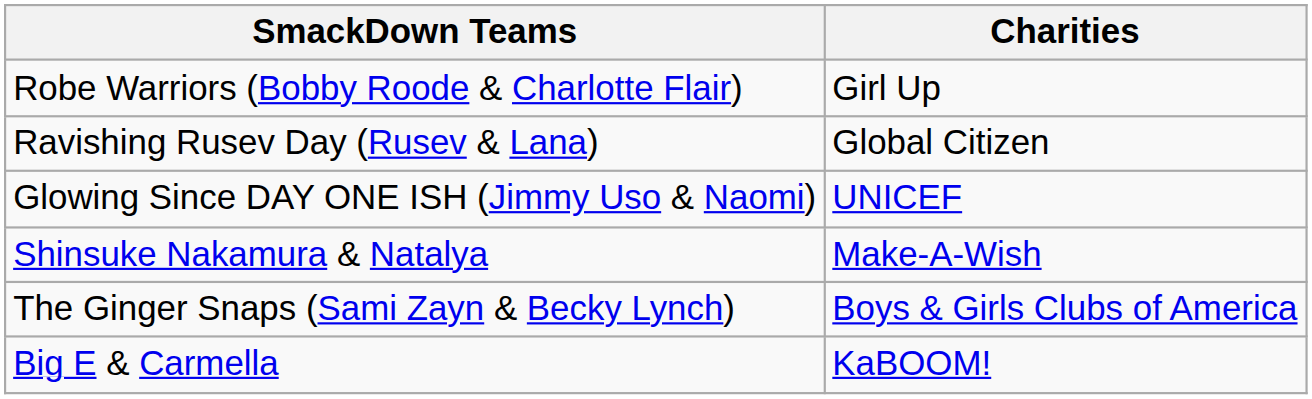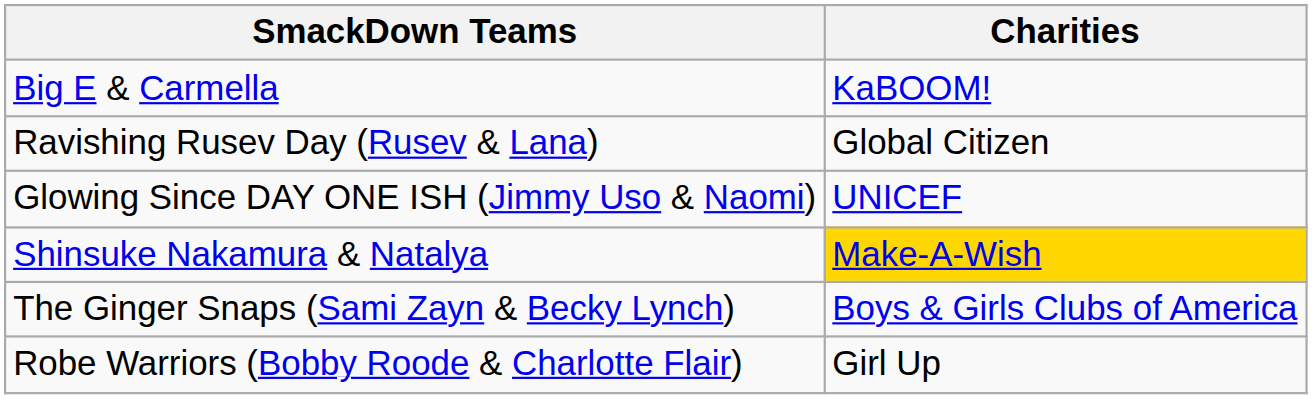rows swapped: Robe Warriors (Bobby Roode & Charlotte Flair) <-> Big E & Carmella
Shinsuke Nakamura & Natalya | Charities: no background -> gold background
